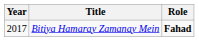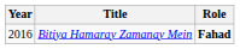Bitiya Hamaray Zamanay Mein | Year: 2017 -> 2016
